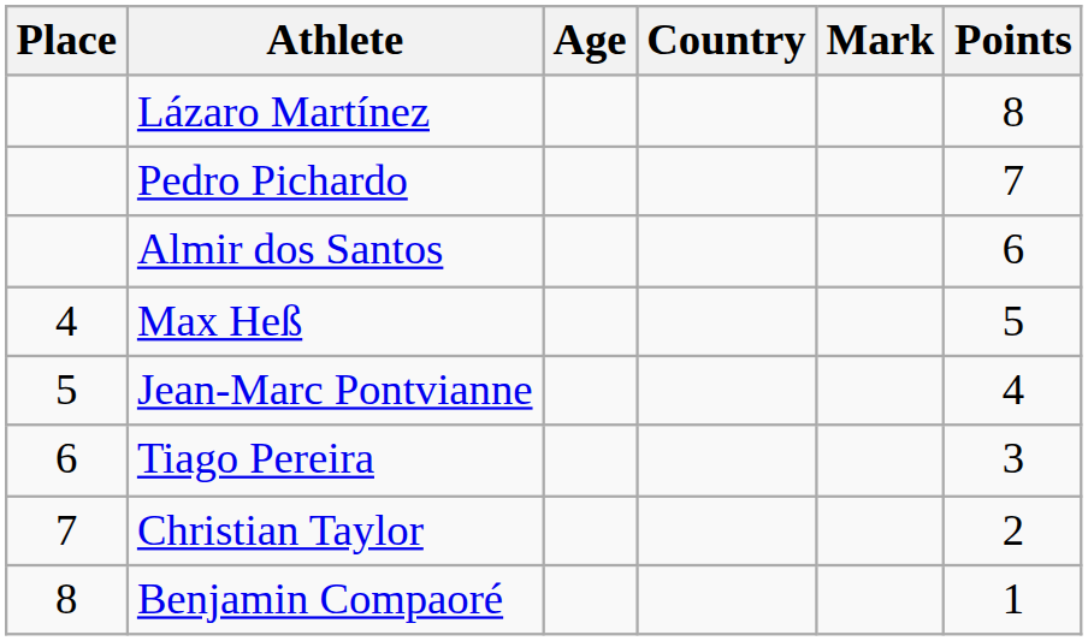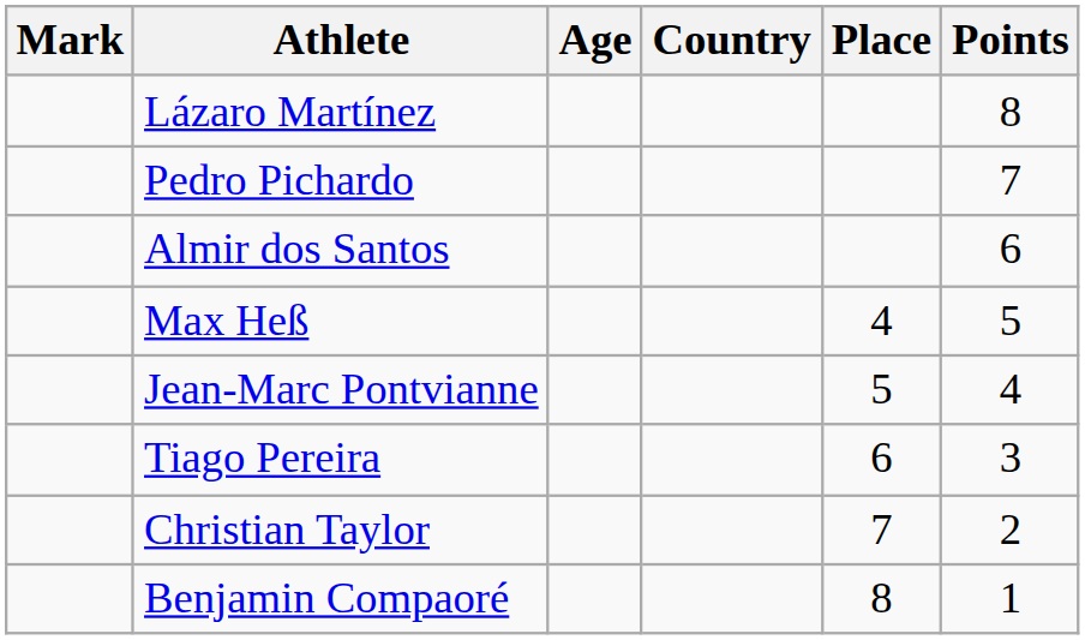columns swapped: Place <-> Mark
